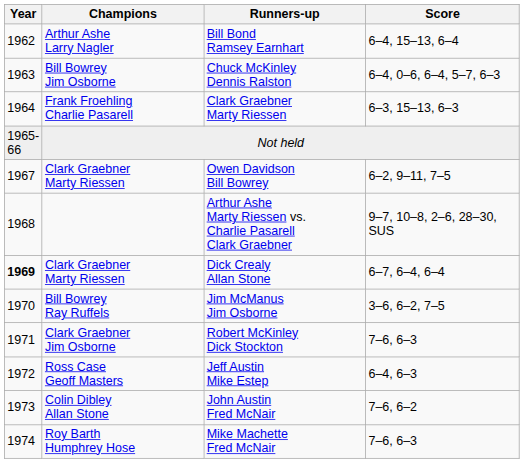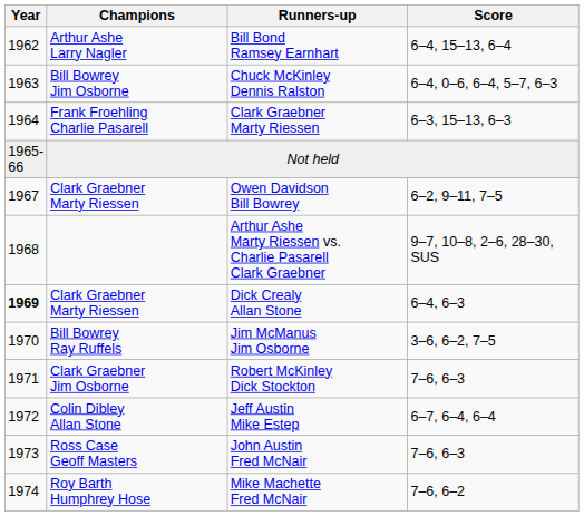Dick Crealy Allan Stone | Score: 6–7, 6–4, 6–4 -> 6–4, 6–3
Jeff Austin Mike Estep | Champions: Ross Case Geoff Masters -> Colin Dibley Allan Stone
Jeff Austin Mike Estep | Score: 6–4, 6–3 -> 6–7, 6–4, 6–4
John Austin Fred McNair | Champions: Colin Dibley Allan Stone -> Ross Case Geoff Masters
John Austin Fred McNair | Score: 7–6, 6–2 -> 7–6, 6–3
Mike Machette Fred McNair | Score: 7–6, 6–3 -> 7–6, 6–2
